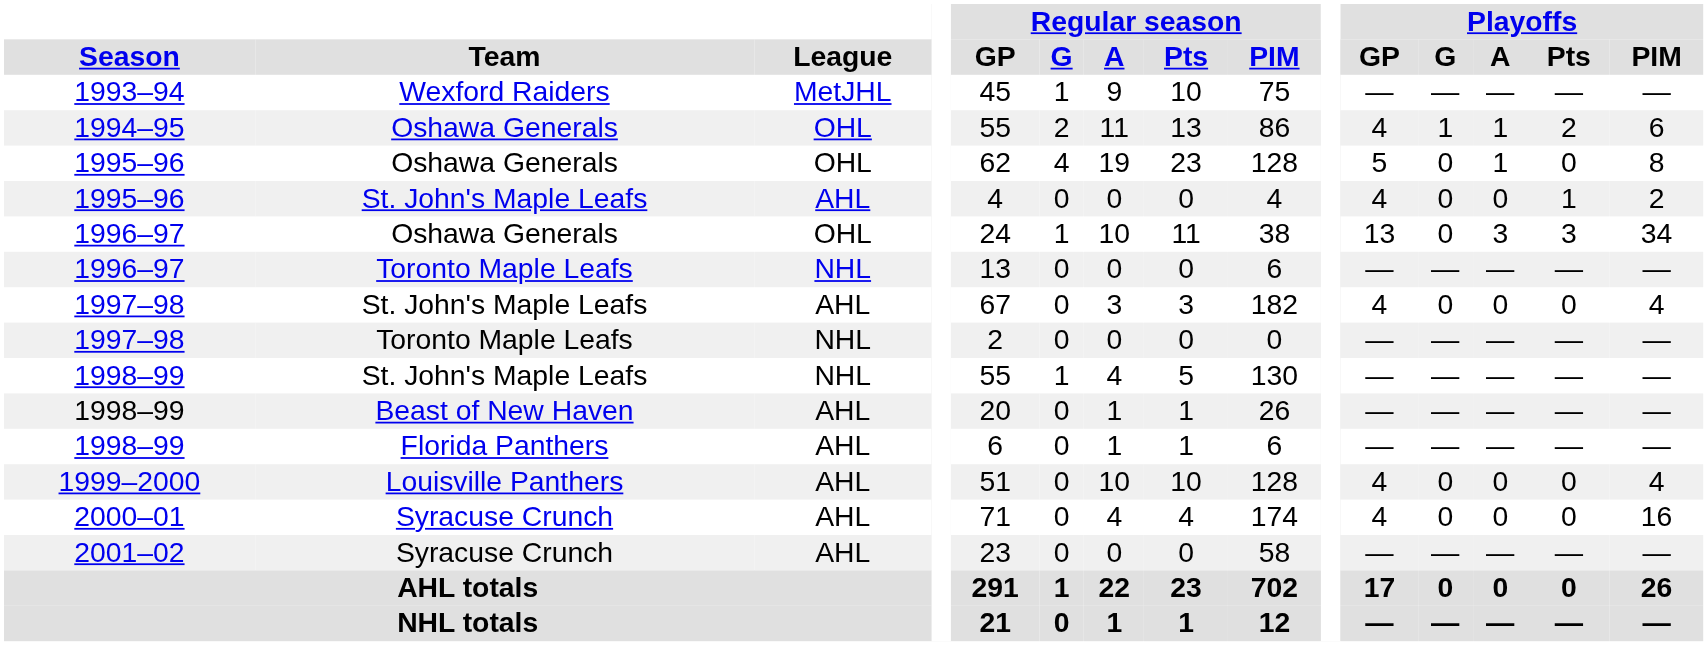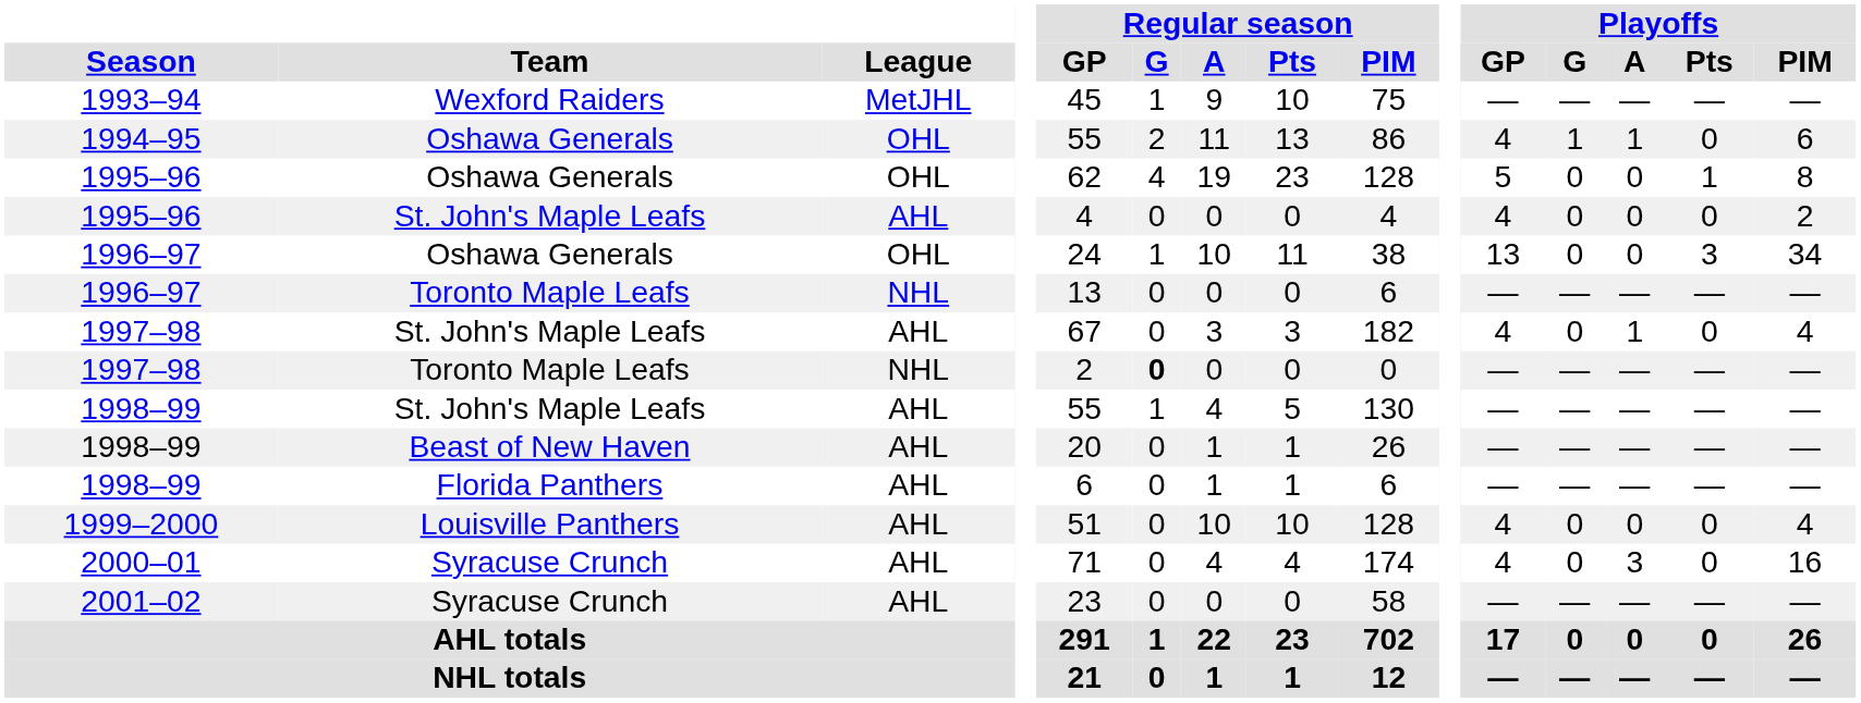1994–95 | Playoffs / Pts: 2 -> 0
1995–96 / Oshawa Generals | Playoffs / A: 1 -> 0
1995–96 / Oshawa Generals | Playoffs / Pts: 0 -> 1
1995–96 / St. John's Maple Leafs | Playoffs / Pts: 1 -> 0
1996–97 / Oshawa Generals | Playoffs / A: 3 -> 0
1997–98 / St. John's Maple Leafs | Playoffs / A: 0 -> 1
1997–98 / Toronto Maple Leafs | Regular season / G: normal -> bold
1998–99 / St. John's Maple Leafs | League: NHL -> AHL
2000–01 | Playoffs / A: 0 -> 3
